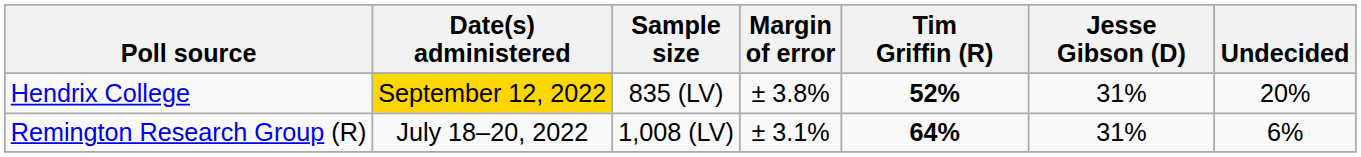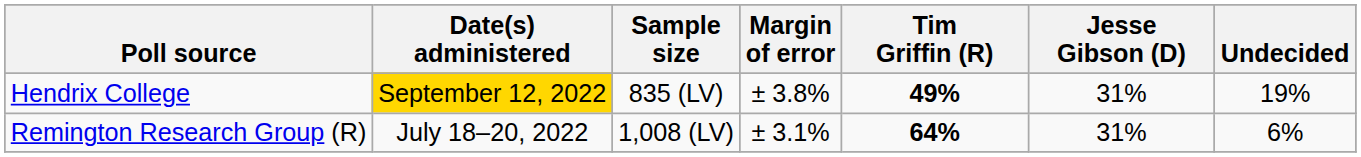Hendrix College | Tim Griffin (R): 52% -> 49%
Hendrix College | Undecided: 20% -> 19%
